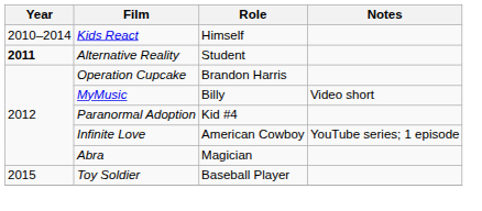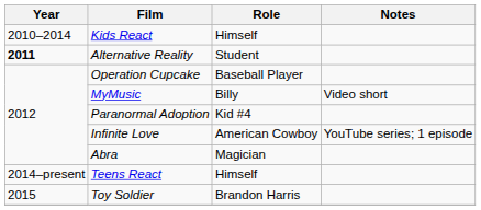Operation Cupcake | Role: Brandon Harris -> Baseball Player
+ row: 2014–present | Teens React | Himself
Toy Soldier | Role: Baseball Player -> Brandon Harris
